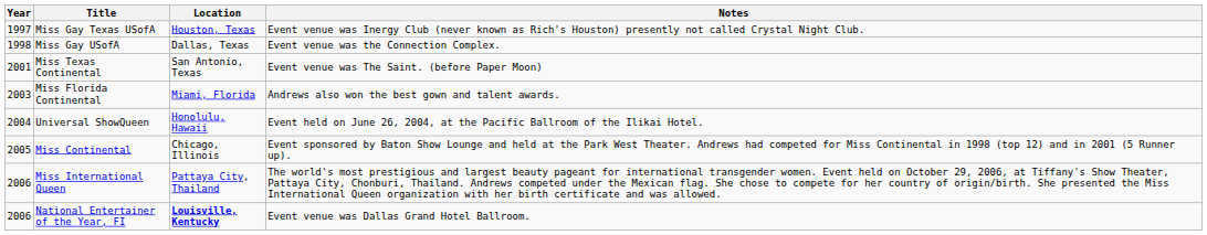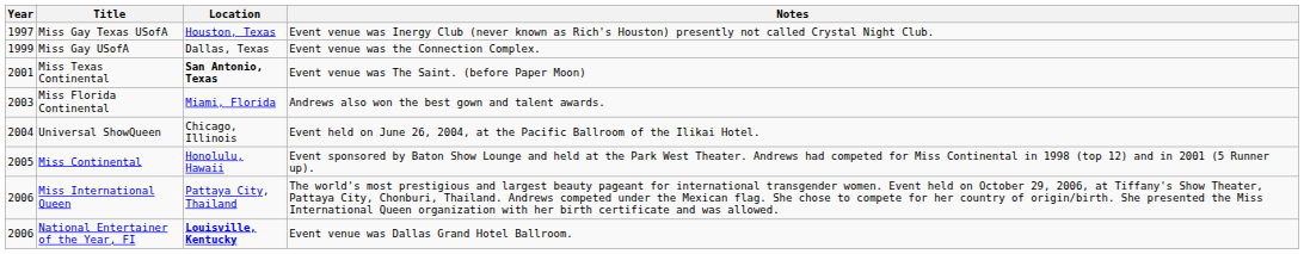Miss Gay USofA | Year: 1998 -> 1999
Miss Texas Continental | Location: normal -> bold
Universal ShowQueen | Location: Honolulu, Hawaii -> Chicago, Illinois
Miss Continental | Location: Chicago, Illinois -> Honolulu, Hawaii
